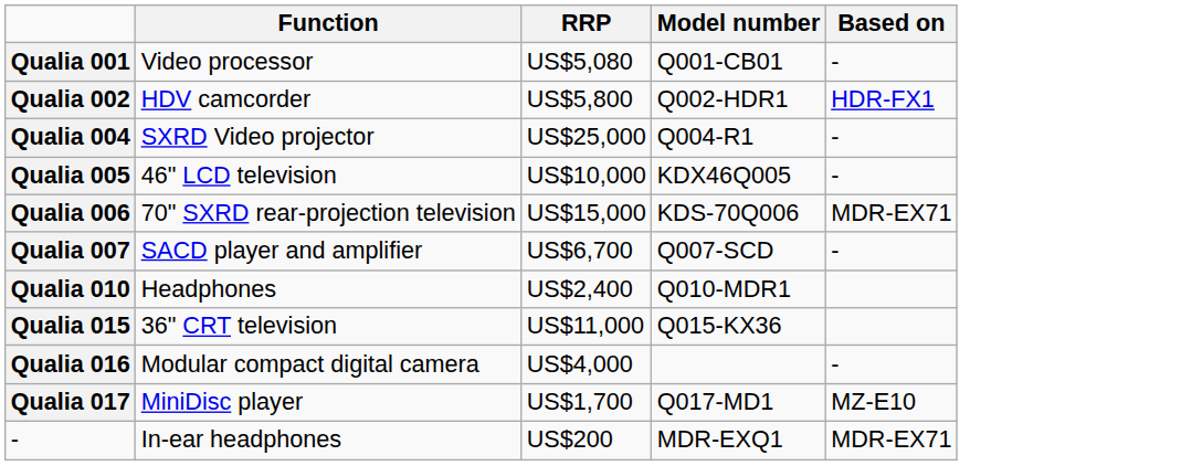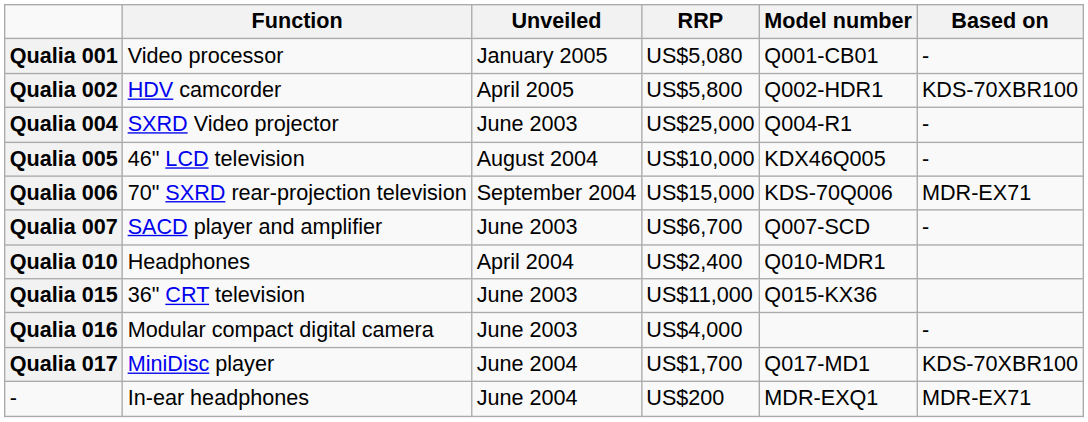+ column: Unveiled | January 2005 | April 2005 | June 2003 | August 2004 | September 2004 | June 2003 | April 2004 | June 2003 | June 2003 | June 2004 | June 2004
Qualia 002 | Based on: HDR-FX1 -> KDS-70XBR100
Qualia 017 | Based on: MZ-E10 -> KDS-70XBR100
